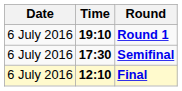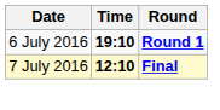- row: 6 July 2016 | 17:30 | Semifinal
Final | Date: 6 July 2016 -> 7 July 2016
